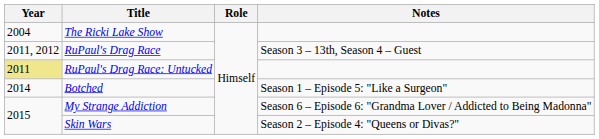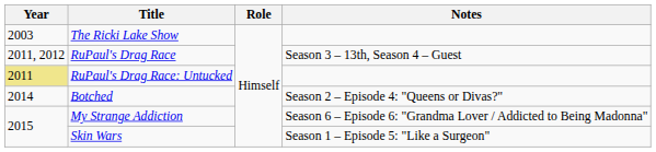The Ricki Lake Show | Year: 2004 -> 2003
Botched | Notes: Season 1 – Episode 5: "Like a Surgeon" -> Season 2 – Episode 4: "Queens or Divas?"
Skin Wars | Notes: Season 2 – Episode 4: "Queens or Divas?" -> Season 1 – Episode 5: "Like a Surgeon"
